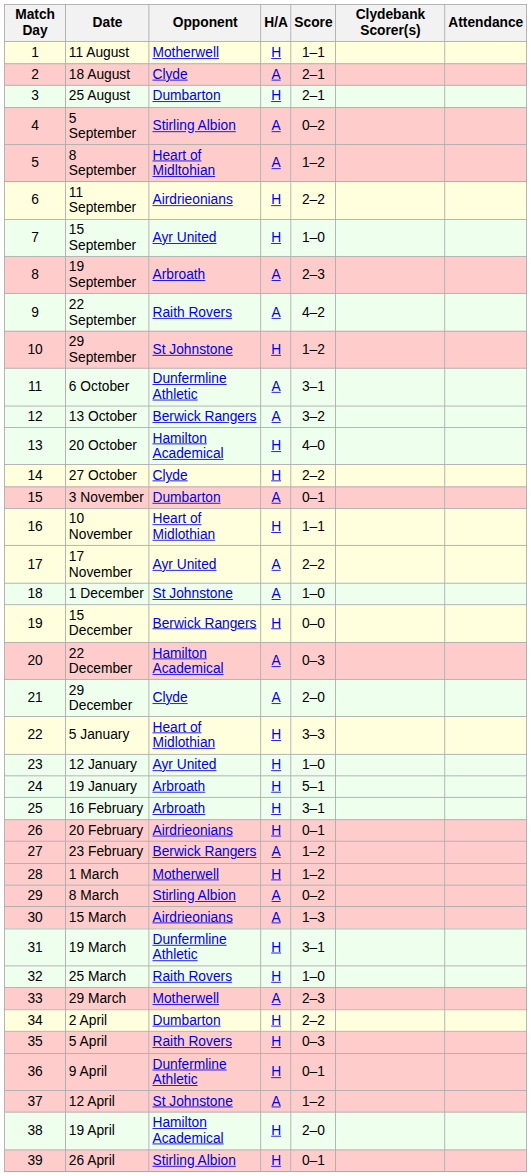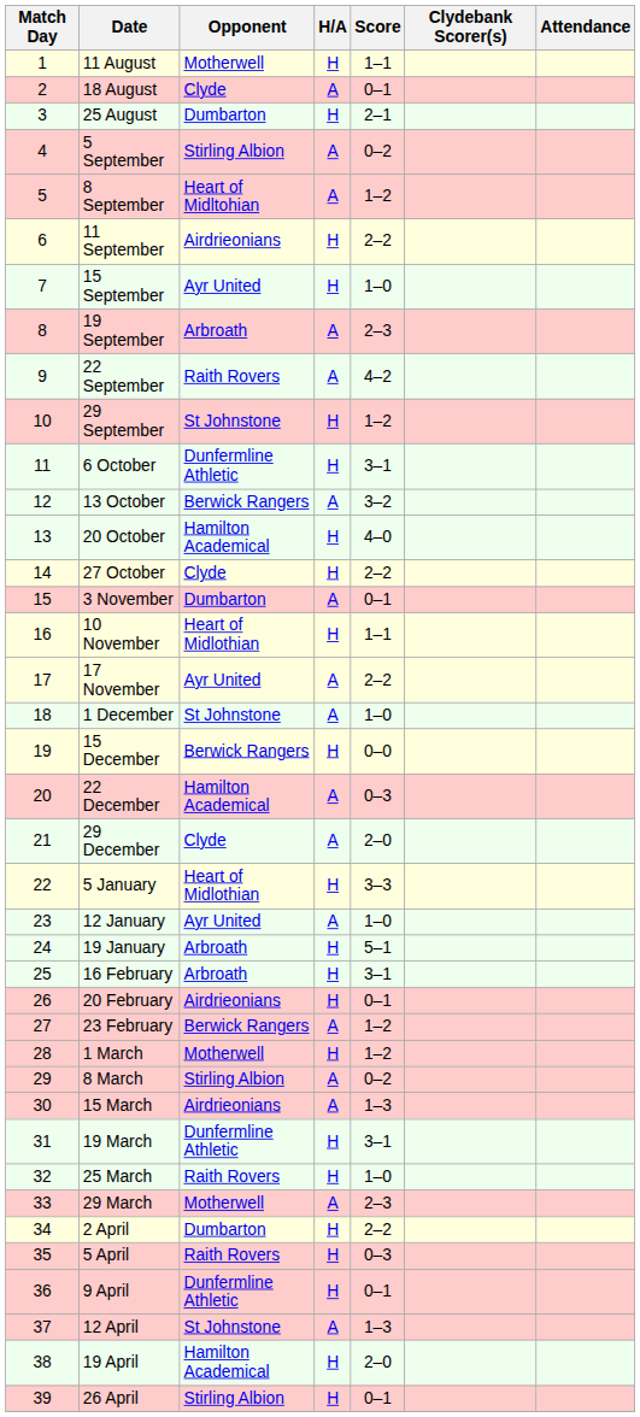18 August | Score: 2–1 -> 0–1
6 October | H/A: A -> H
12 January | H/A: H -> A
12 April | Score: 1–2 -> 1–3
